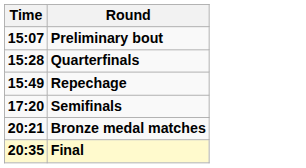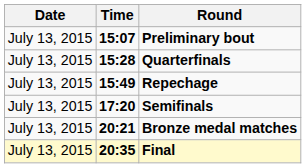+ column: Date | July 13, 2015 | July 13, 2015 | July 13, 2015 | July 13, 2015 | July 13, 2015 | July 13, 2015
